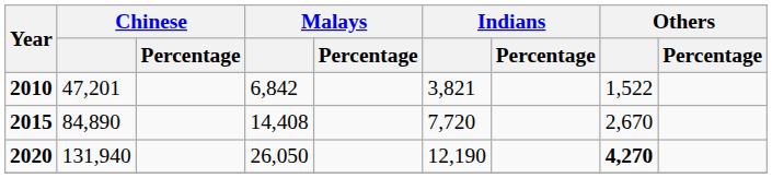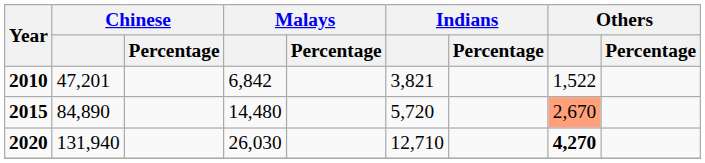2015 | Malays: 14,408 -> 14,480
2015 | Indians: 7,720 -> 5,720
2015 | Others: no background -> lightsalmon background
2020 | Malays: 26,050 -> 26,030
2020 | Indians: 12,190 -> 12,710
